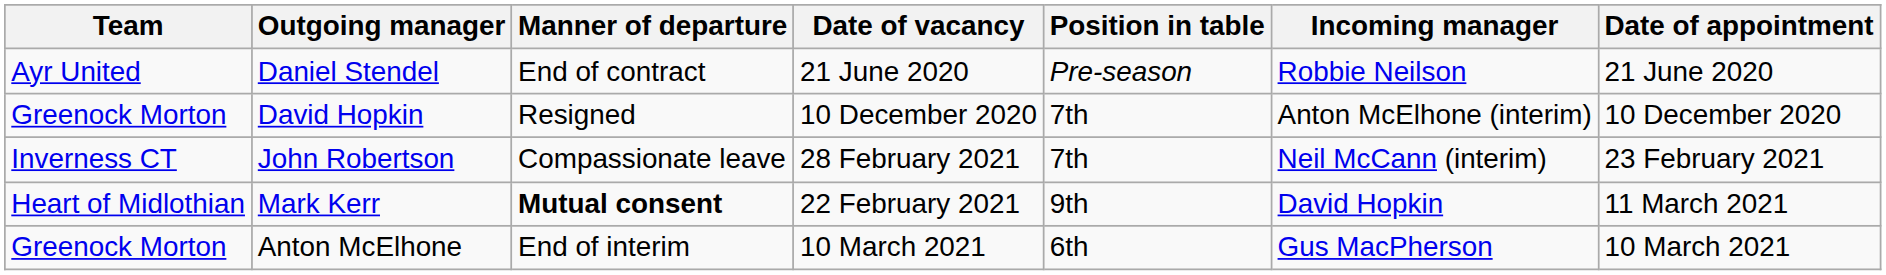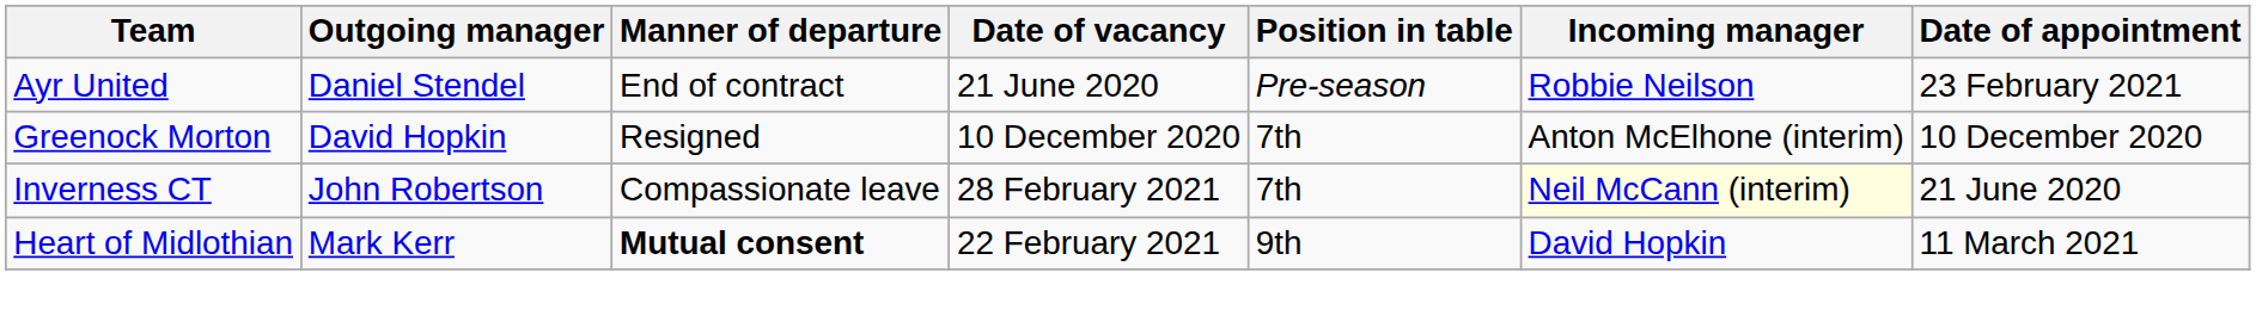Daniel Stendel | Date of appointment: 21 June 2020 -> 23 February 2021
John Robertson | Incoming manager: no background -> lightyellow background
John Robertson | Date of appointment: 23 February 2021 -> 21 June 2020
- row: Greenock Morton | Anton McElhone | End of interim | 10 March 2021 | 6th | Gus MacPherson | 10 March 2021
